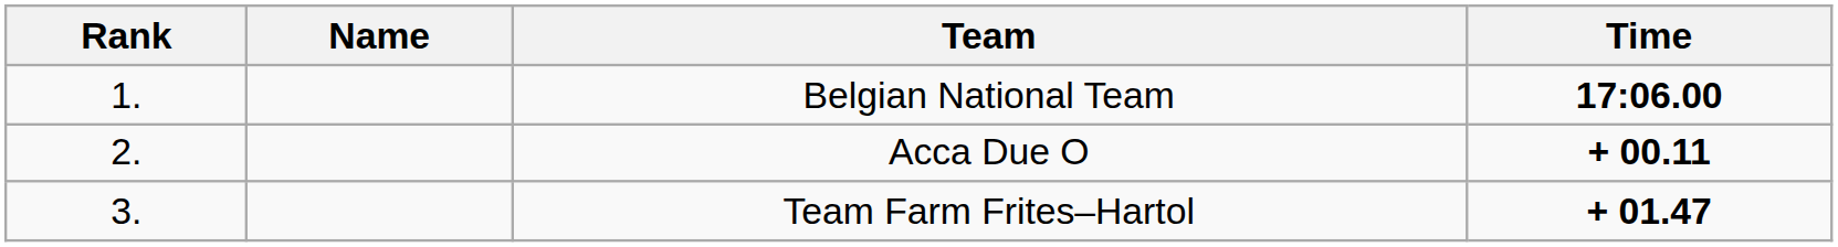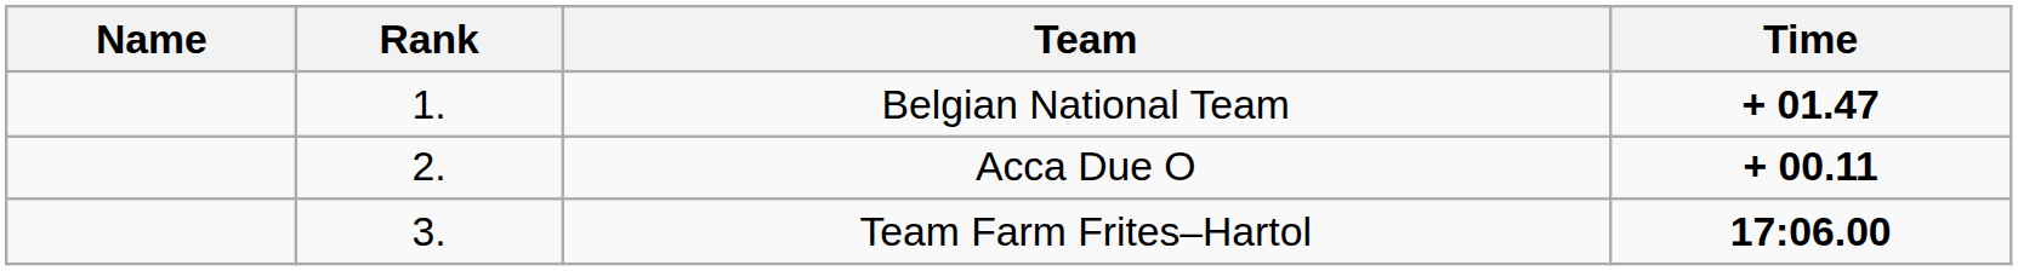columns swapped: Rank <-> Name
Belgian National Team | Time: 17:06.00 -> + 01.47
Team Farm Frites–Hartol | Time: + 01.47 -> 17:06.00
